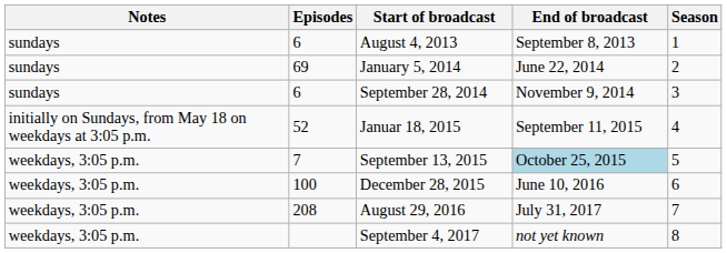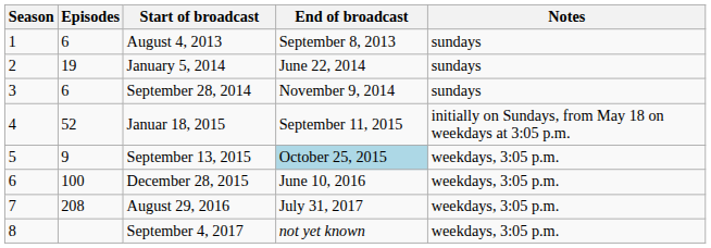columns swapped: Season <-> Notes
January 5, 2014 | Episodes: 69 -> 19
September 13, 2015 | Episodes: 7 -> 9
